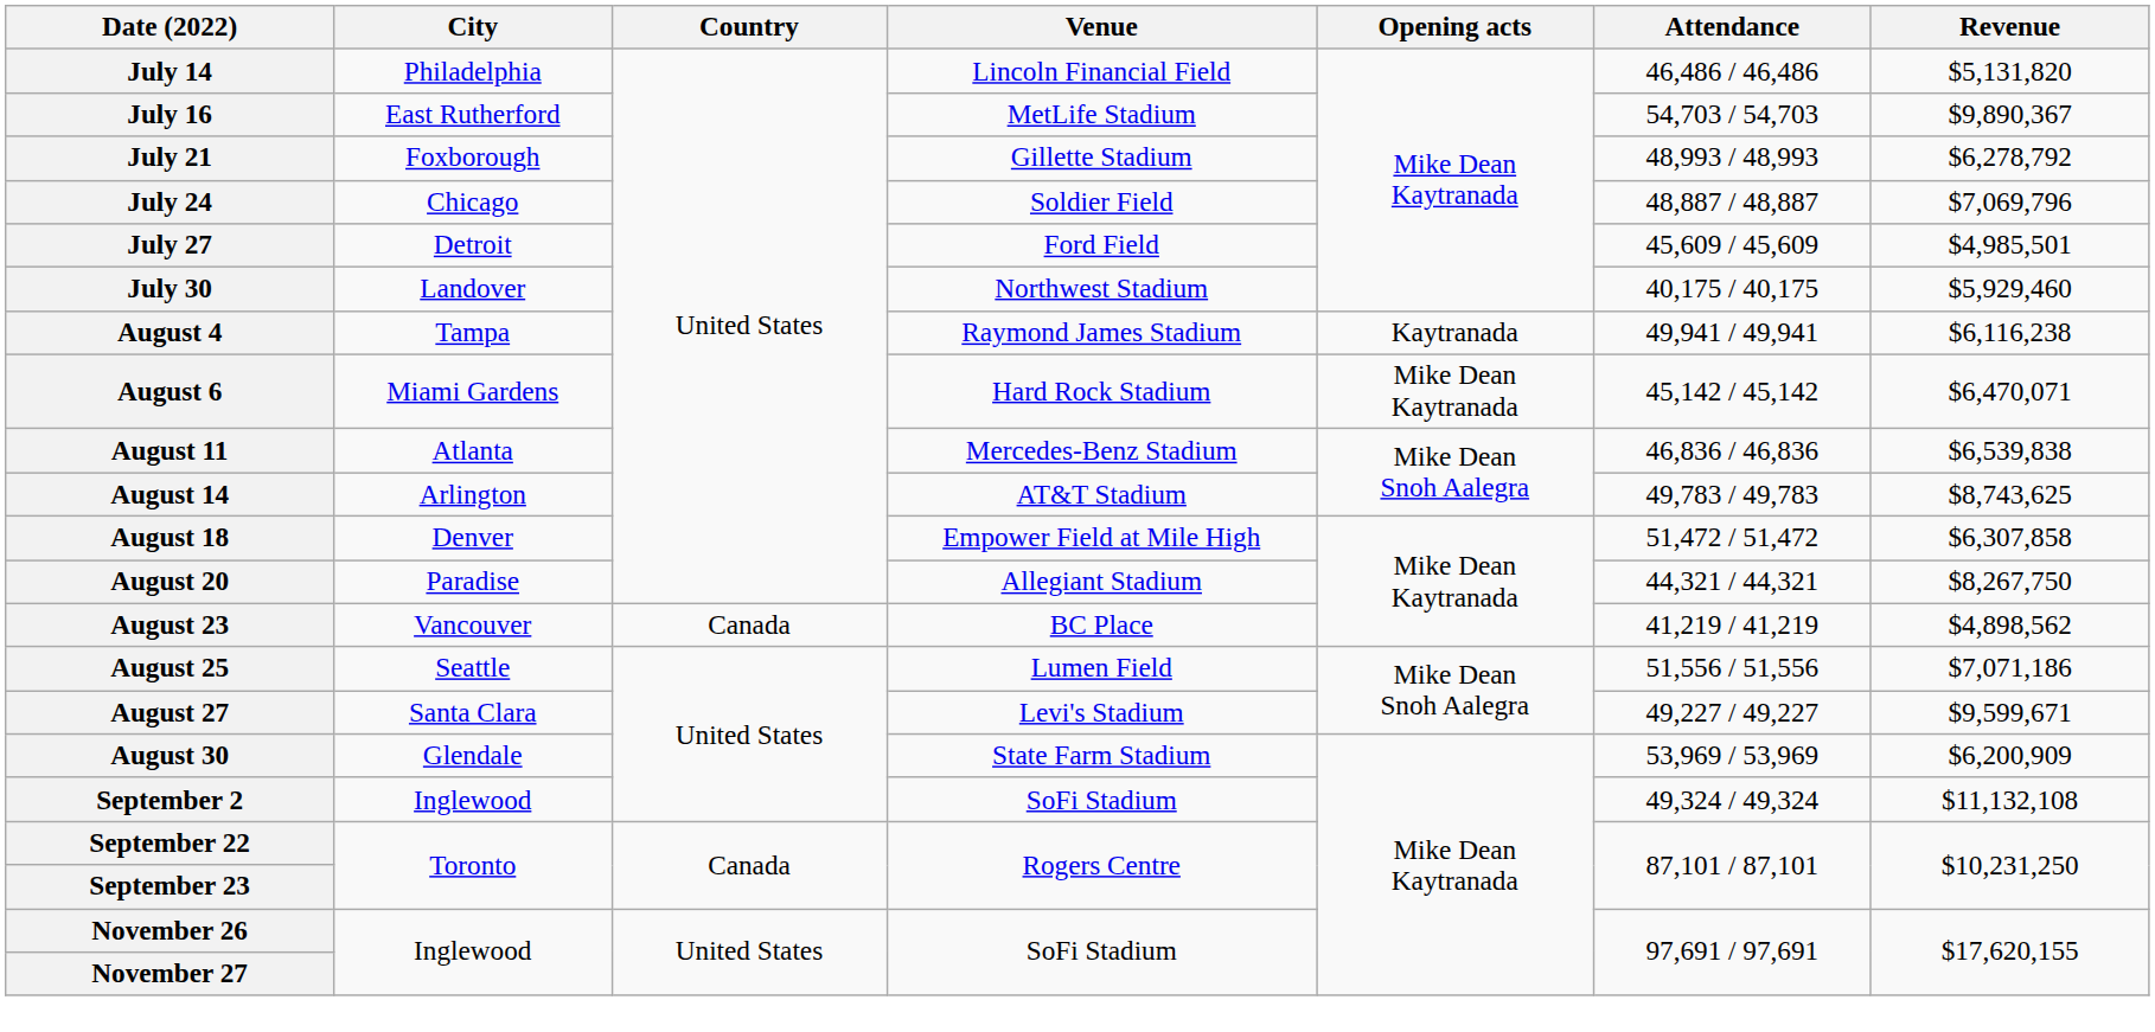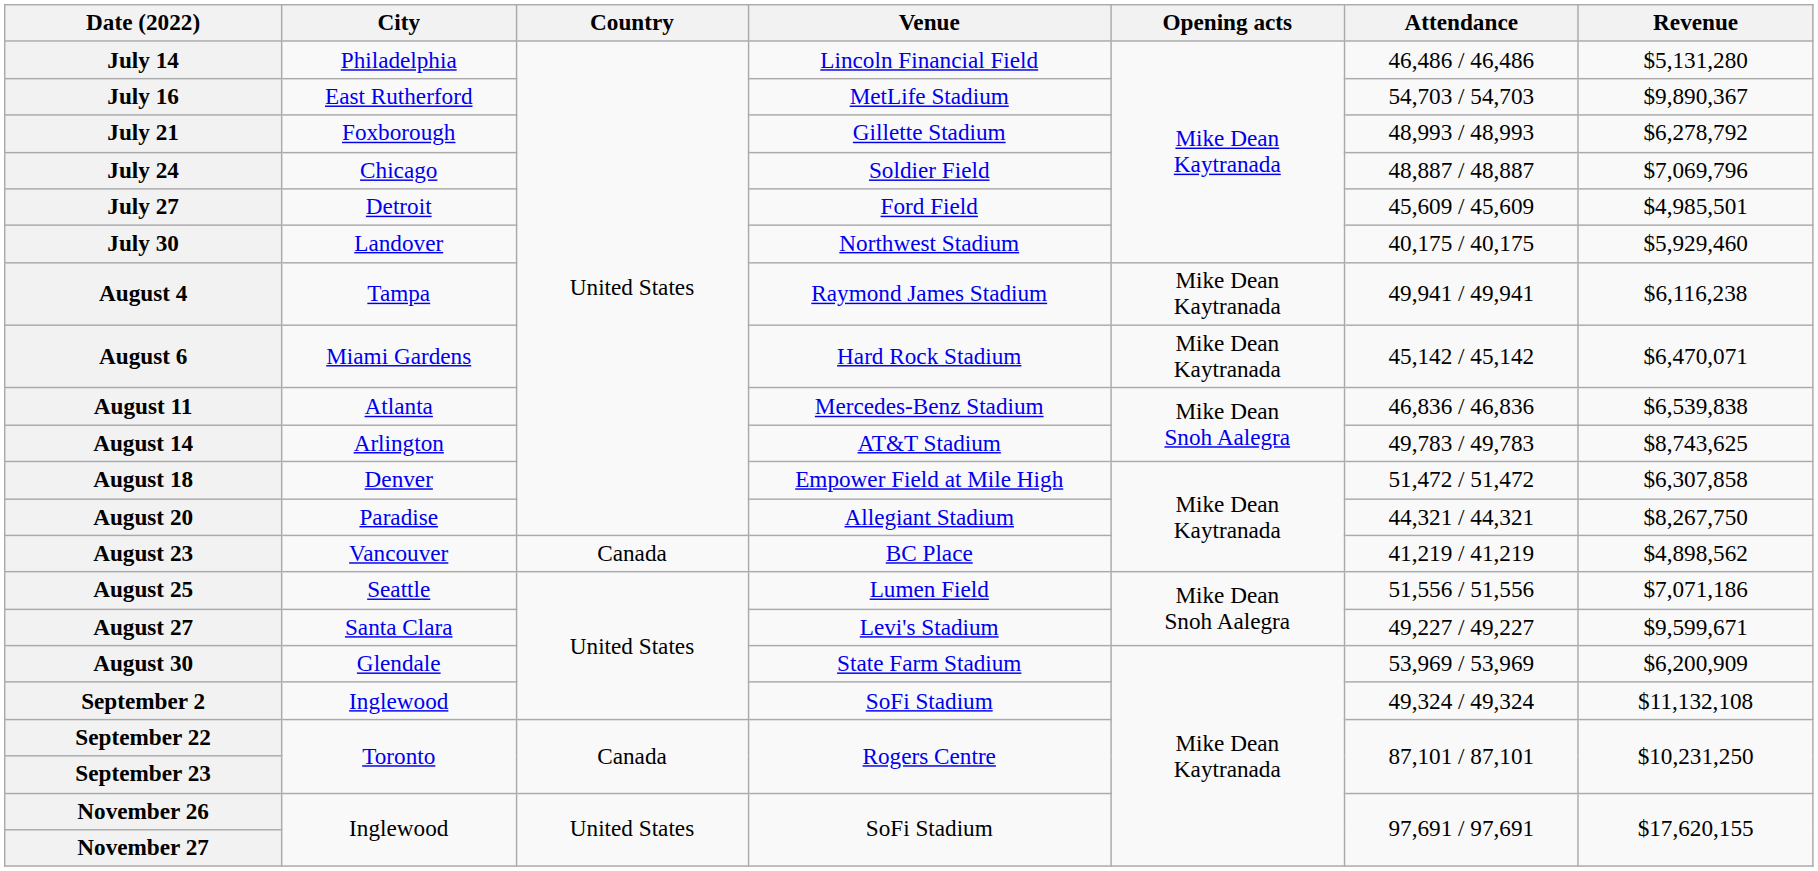July 14 | Revenue: $5,131,820 -> $5,131,280
August 4 | Opening acts: Kaytranada -> Mike Dean Kaytranada
